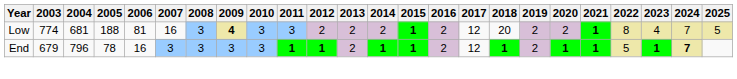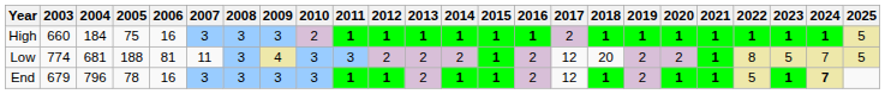+ row: High | 660 | 184 | 75 | 16 | 3 | 3 | 3 | 2 | 1 | 1 | 1 | 1 | 1 | 1 | 2 | 1 | 1 | 1 | 1 | 1 | 1 | 1 | 5
Low | 2007: 16 -> 11
Low | 2009: bold -> normal
Low | 2023: 4 -> 5
